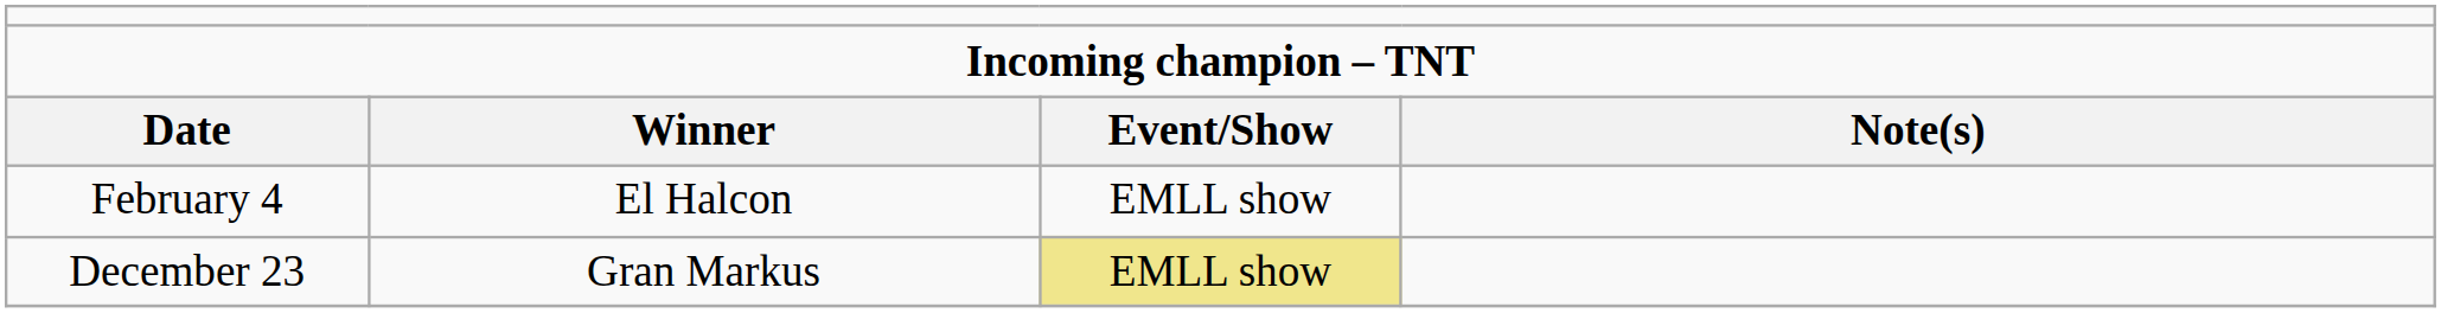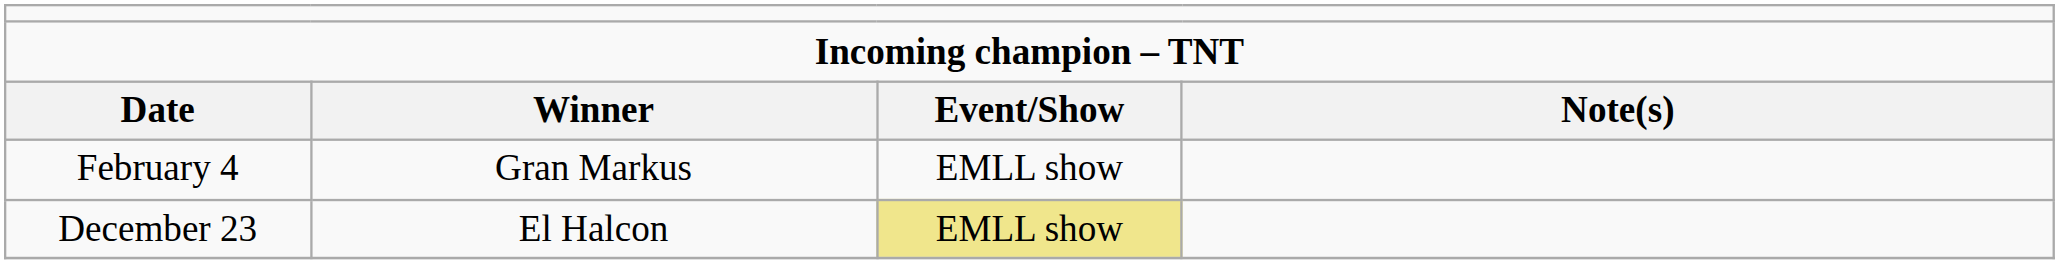February 4 | column 2: El Halcon -> Gran Markus
December 23 | column 2: Gran Markus -> El Halcon
